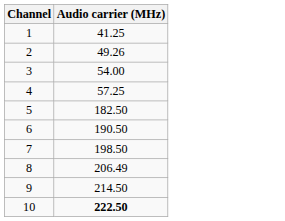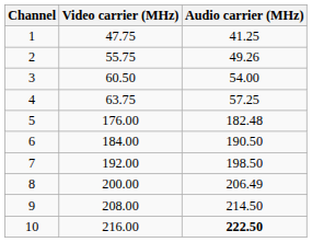+ column: Video carrier (MHz) | 47.75 | 55.75 | 60.50 | 63.75 | 176.00 | 184.00 | 192.00 | 200.00 | 208.00 | 216.00
5 | Audio carrier (MHz): 182.50 -> 182.48
